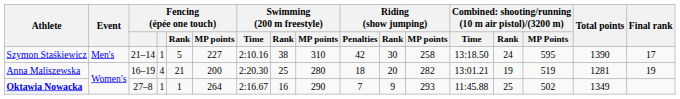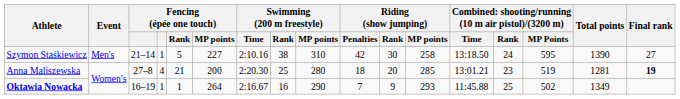Szymon Staśkiewicz | Final rank: 17 -> 27
Anna Maliszewska | column 3: 16–19 -> 27–8
Anna Maliszewska | Riding (show jumping) / MP points: 282 -> 285
Anna Maliszewska | column 14: 19 -> 23
Anna Maliszewska | Final rank: normal -> bold
Oktawia Nowacka | column 3: 27–8 -> 16–19
